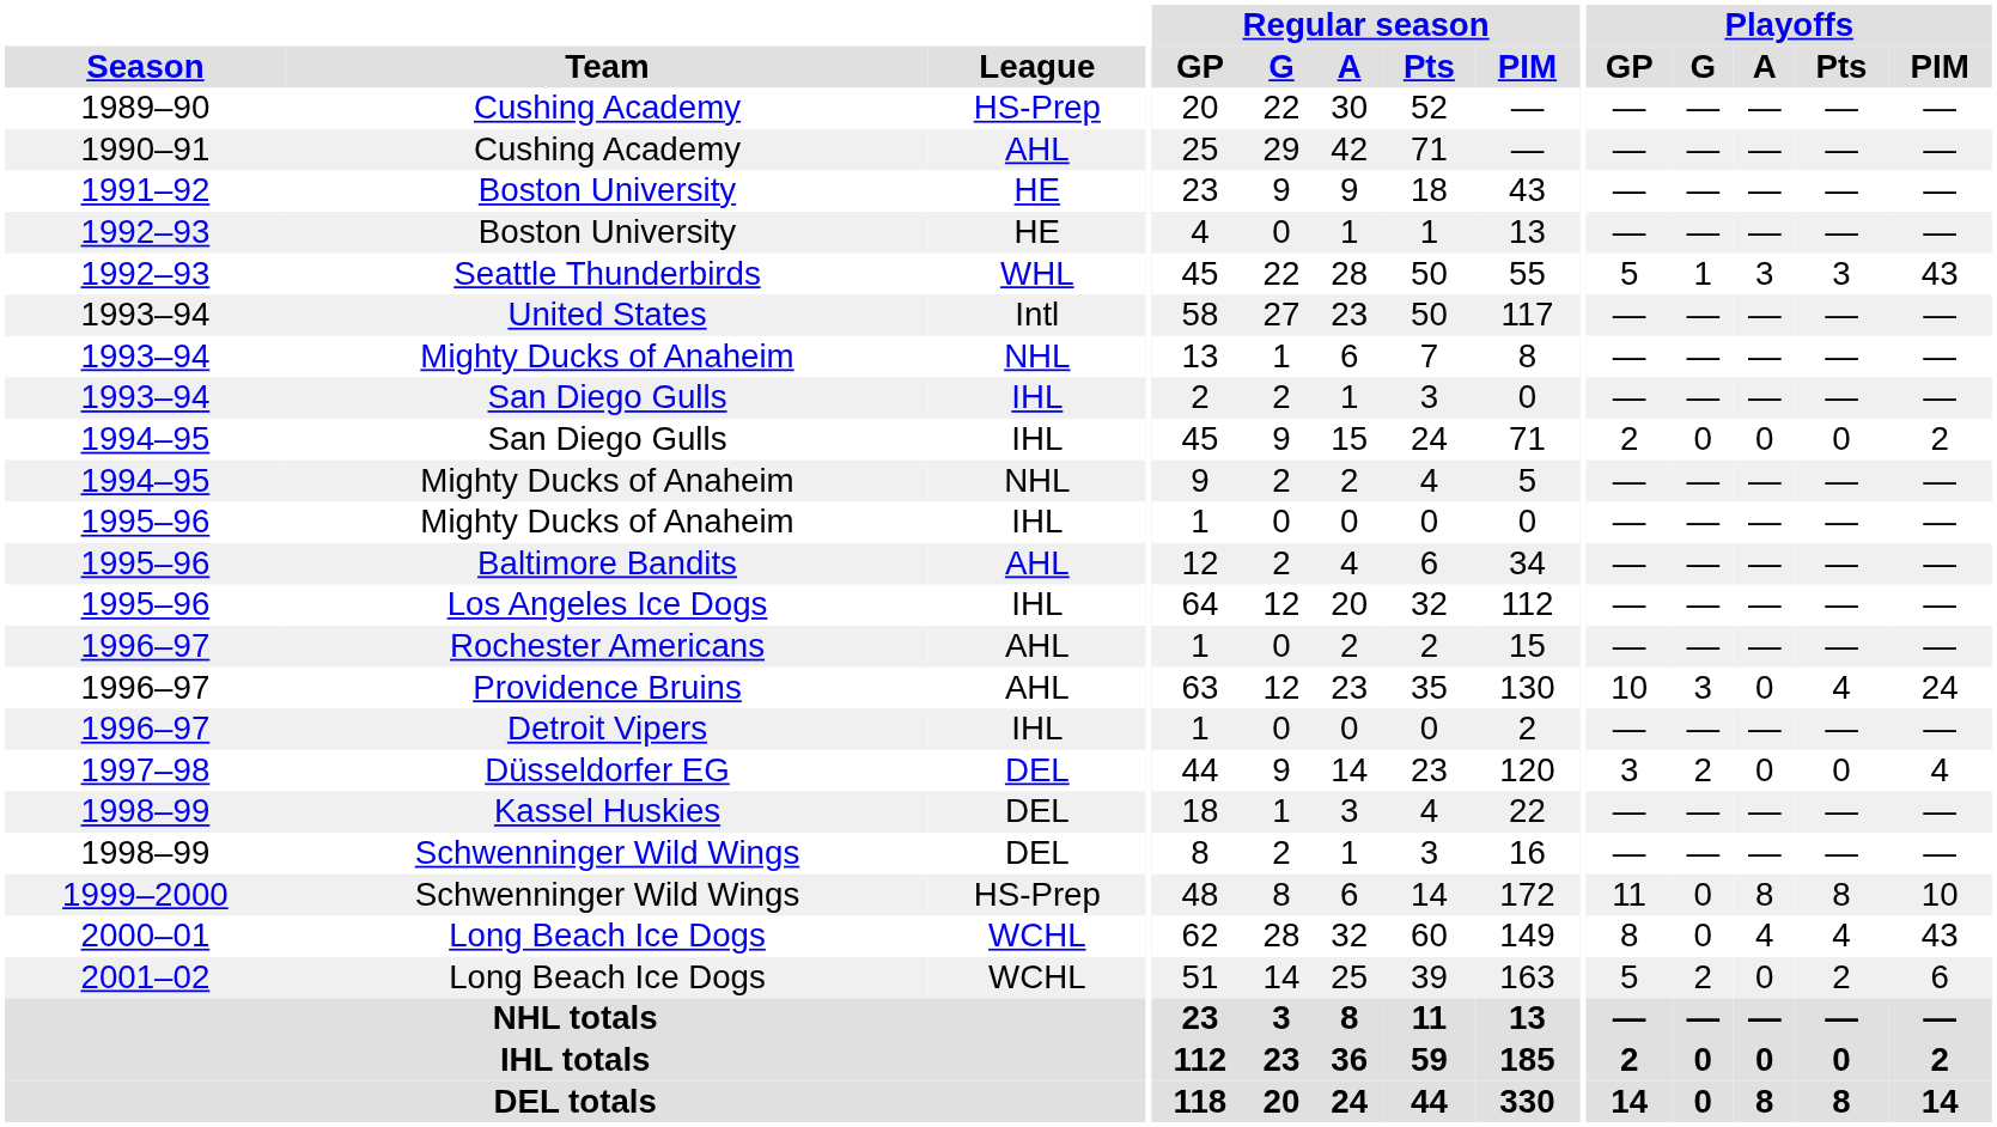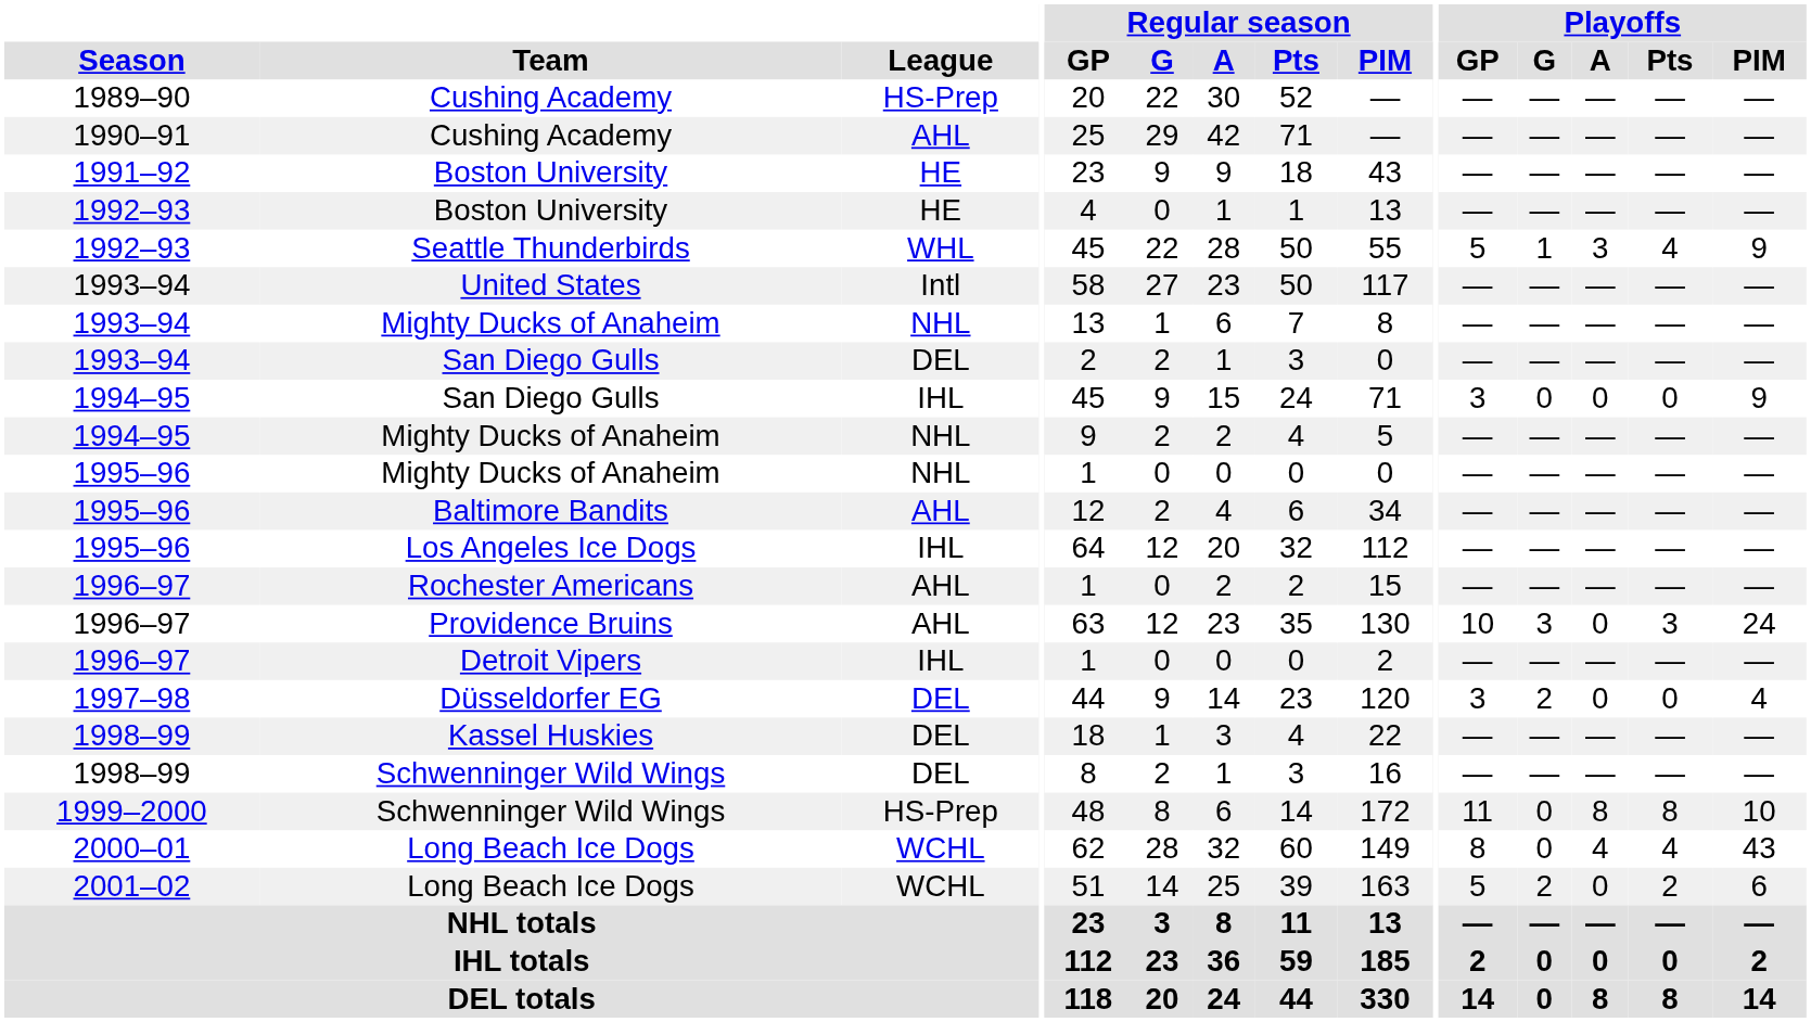Seattle Thunderbirds | Playoffs / Pts: 3 -> 4
Seattle Thunderbirds | Playoffs / PIM: 43 -> 9
1993–94 / San Diego Gulls | League: IHL -> DEL
1994–95 / San Diego Gulls | Playoffs / GP: 2 -> 3
1994–95 / San Diego Gulls | Playoffs / PIM: 2 -> 9
1995–96 / Mighty Ducks of Anaheim | League: IHL -> NHL
Providence Bruins | Playoffs / Pts: 4 -> 3
